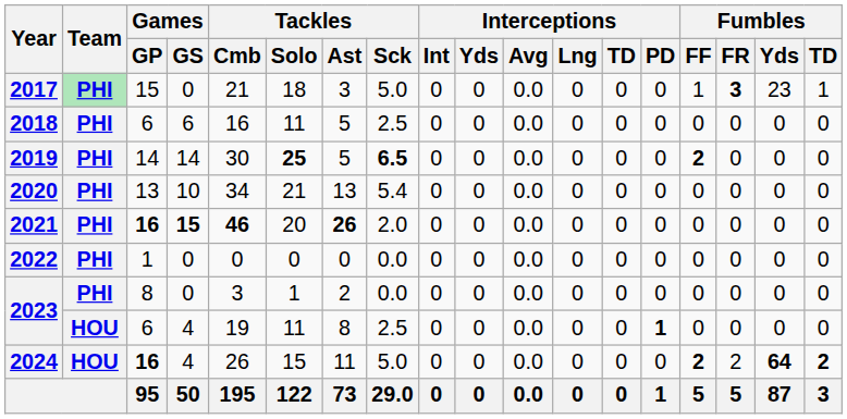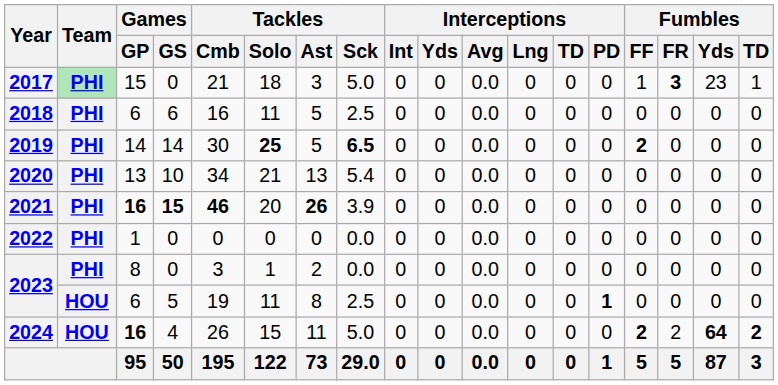2021 | Tackles / Sck: 2.0 -> 3.9
2023 / 6 | Games / GS: 4 -> 5
